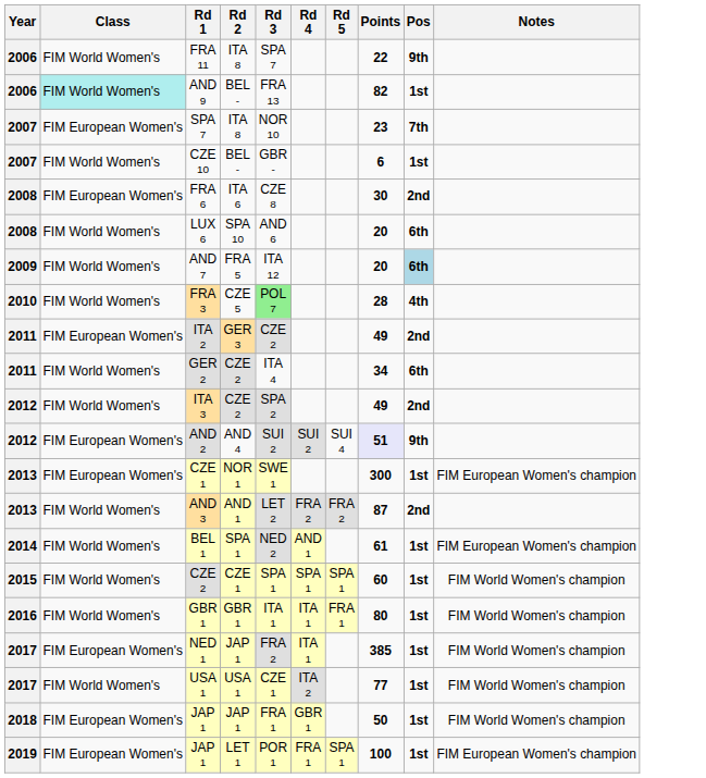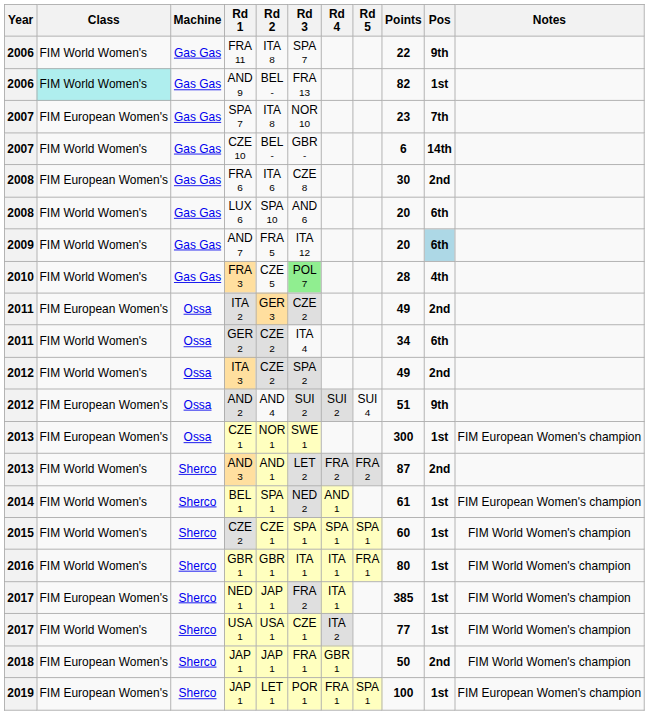+ column: Machine | Gas Gas | Gas Gas | Gas Gas | Gas Gas | Gas Gas | Gas Gas | Gas Gas | Gas Gas | Ossa | Ossa | Ossa | Ossa | Ossa | Sherco | Sherco | Sherco | Sherco | Sherco | Sherco | Sherco | Sherco
CZE 10 | Pos: 1st -> 14th
AND 2 | Points: lavender background -> no background
2018 / JAP 1 | Pos: 1st -> 2nd
